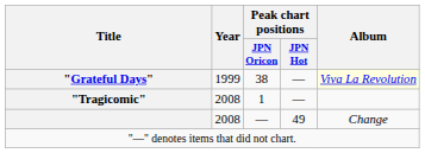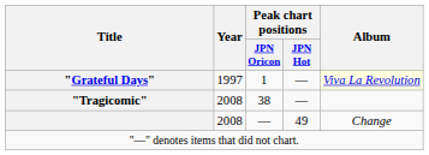"Grateful Days" | Year: 1999 -> 1997
"Grateful Days" | Peak chart positions / JPN Oricon: 38 -> 1
"Tragicomic" | Peak chart positions / JPN Oricon: 1 -> 38
